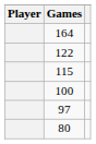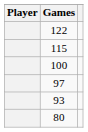- row: 164
+ row: 93
